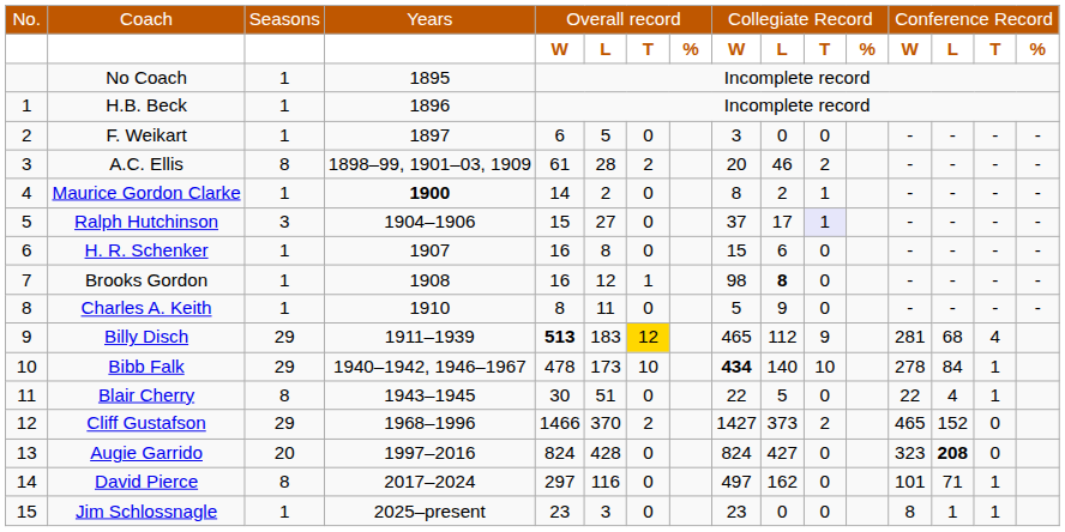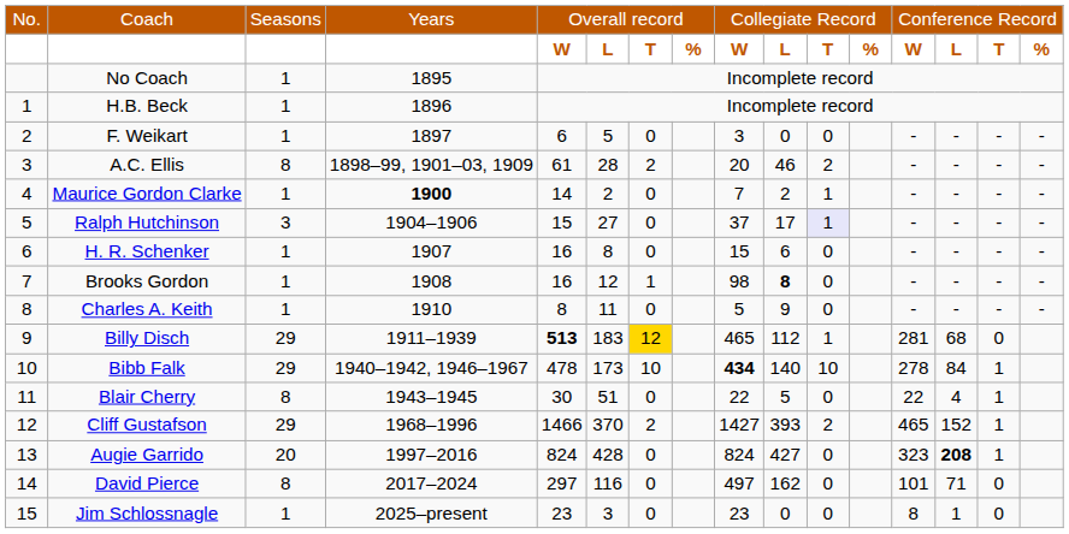Maurice Gordon Clarke | column 9: 8 -> 7
Billy Disch | column 11: 9 -> 1
Billy Disch | column 15: 4 -> 0
Cliff Gustafson | column 10: 373 -> 393
Cliff Gustafson | column 15: 0 -> 1
Augie Garrido | column 15: 0 -> 1
David Pierce | column 15: 1 -> 0
Jim Schlossnagle | column 15: 1 -> 0
